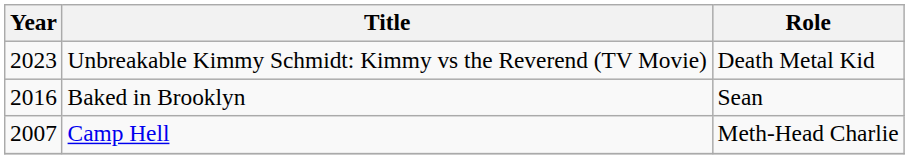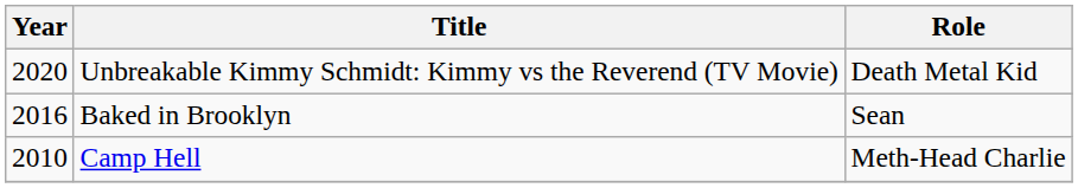Unbreakable Kimmy Schmidt: Kimmy vs the Reverend (TV Movie) | Year: 2023 -> 2020
Camp Hell | Year: 2007 -> 2010
